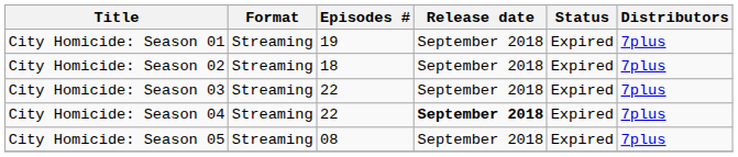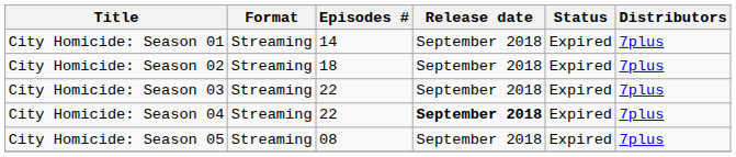City Homicide: Season 01 | Episodes #: 19 -> 14
